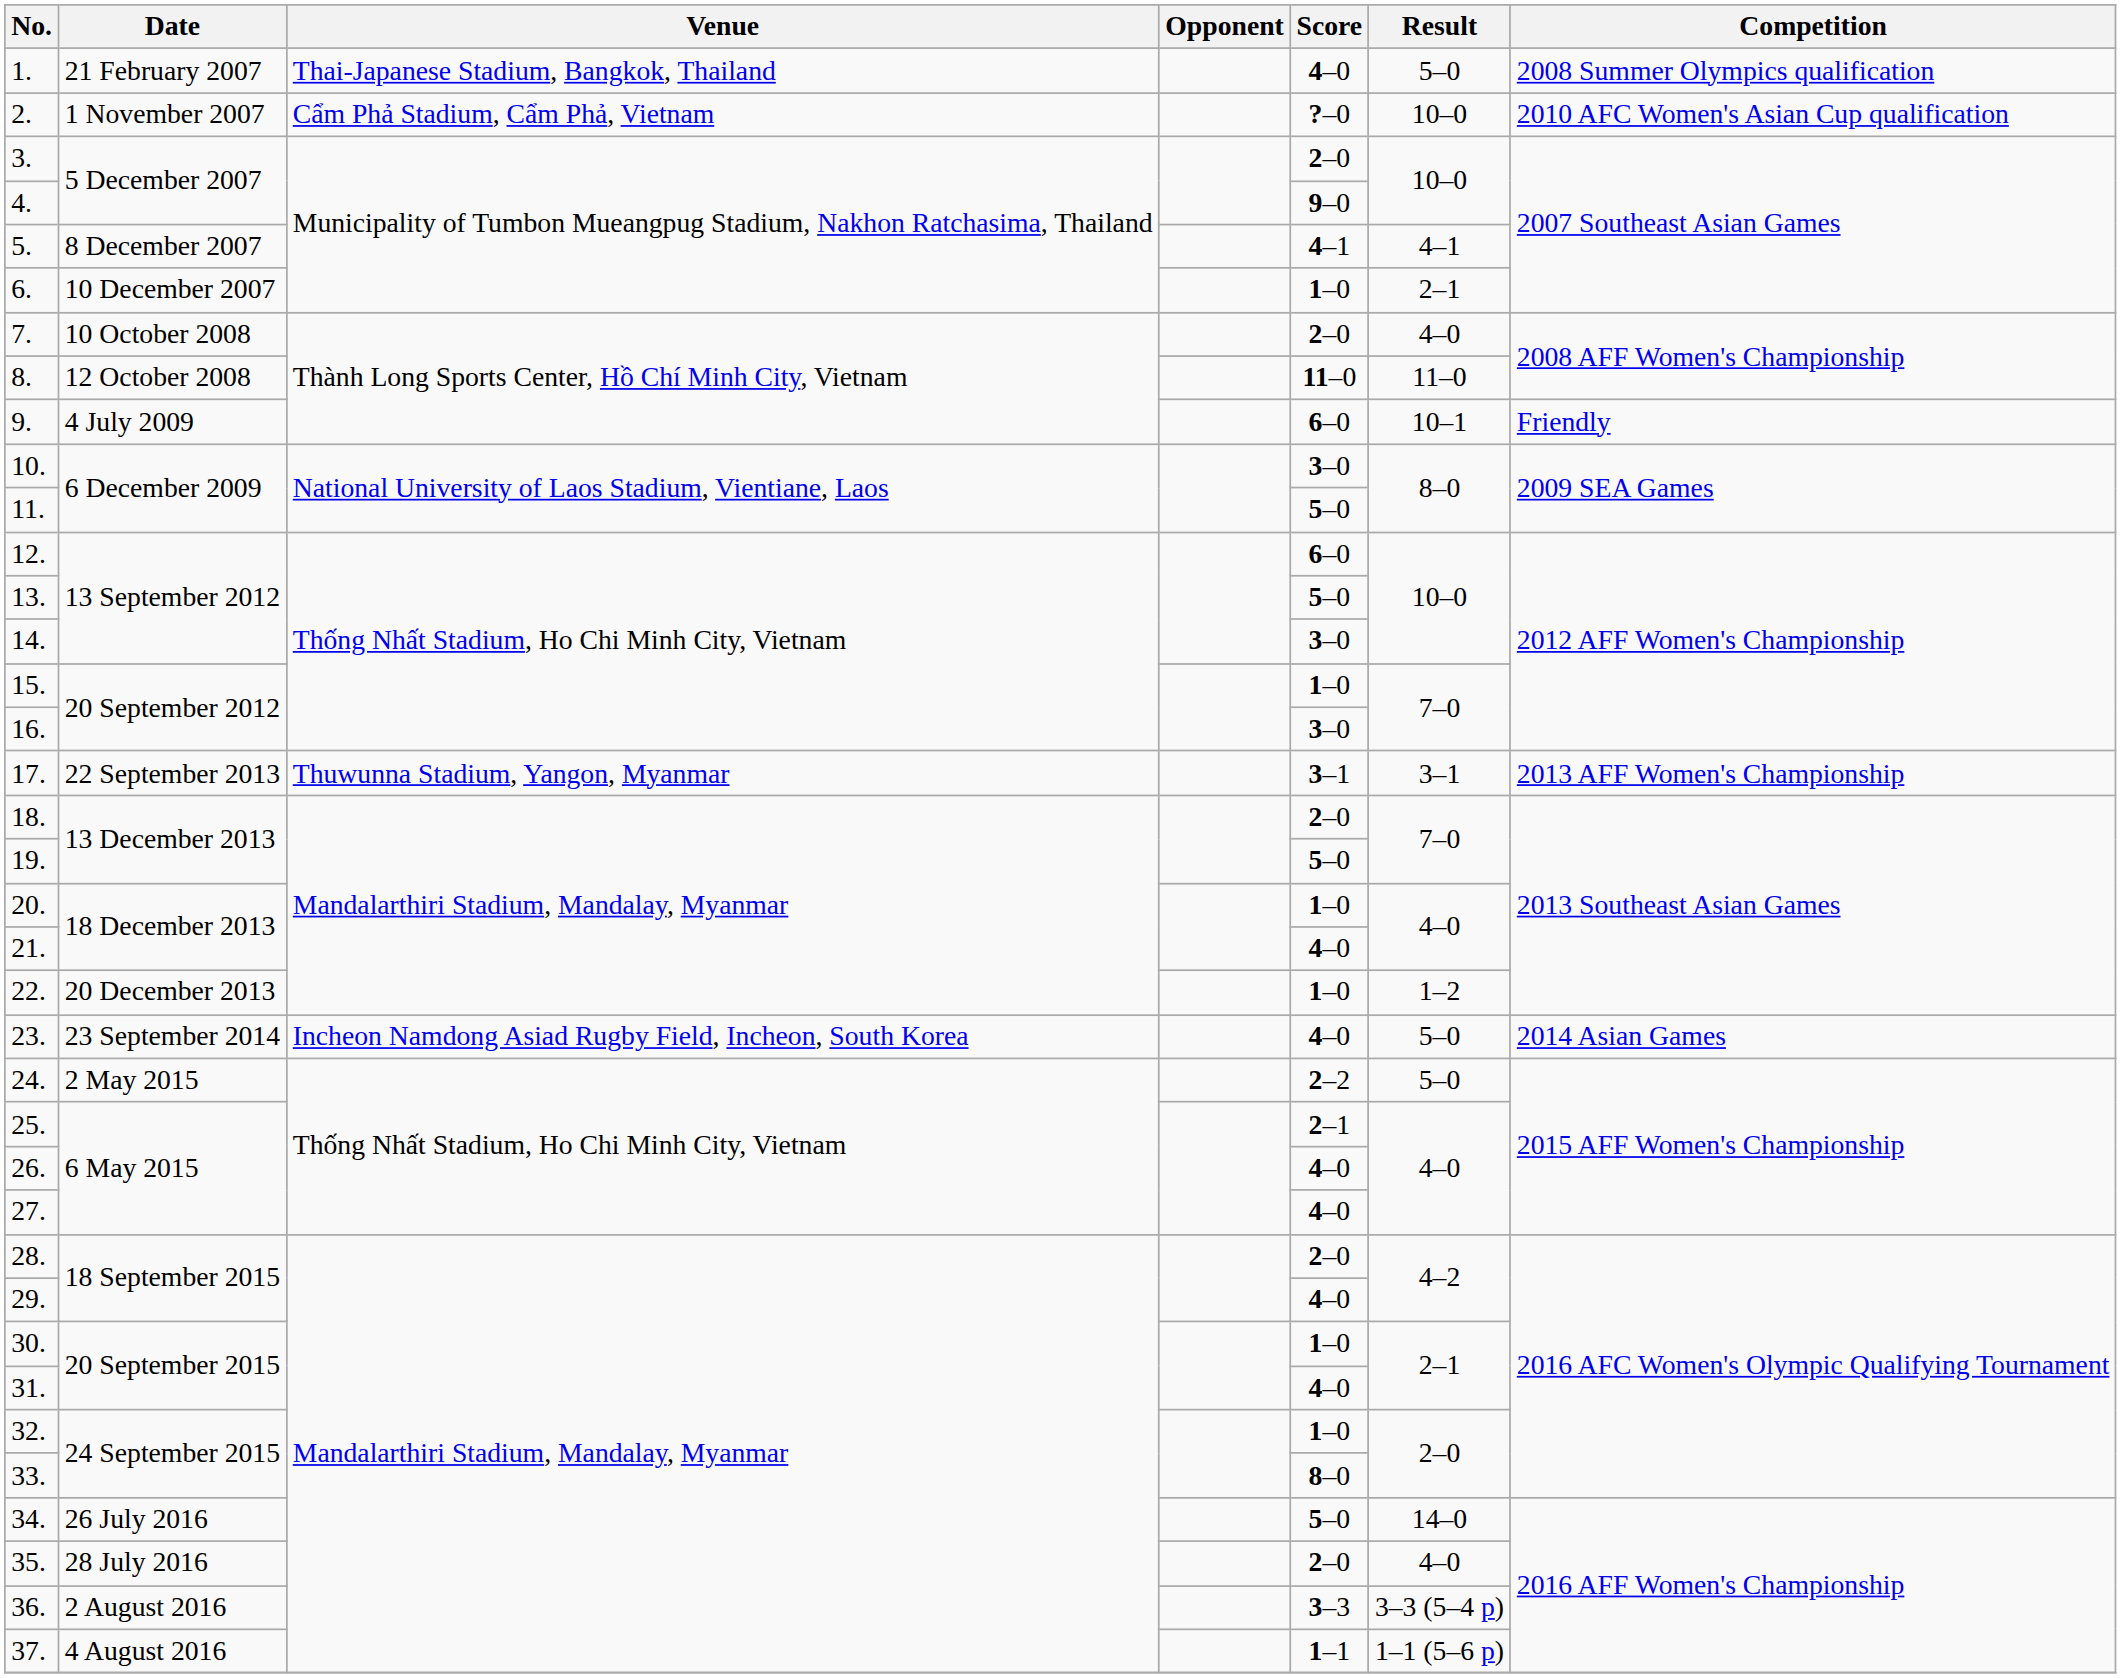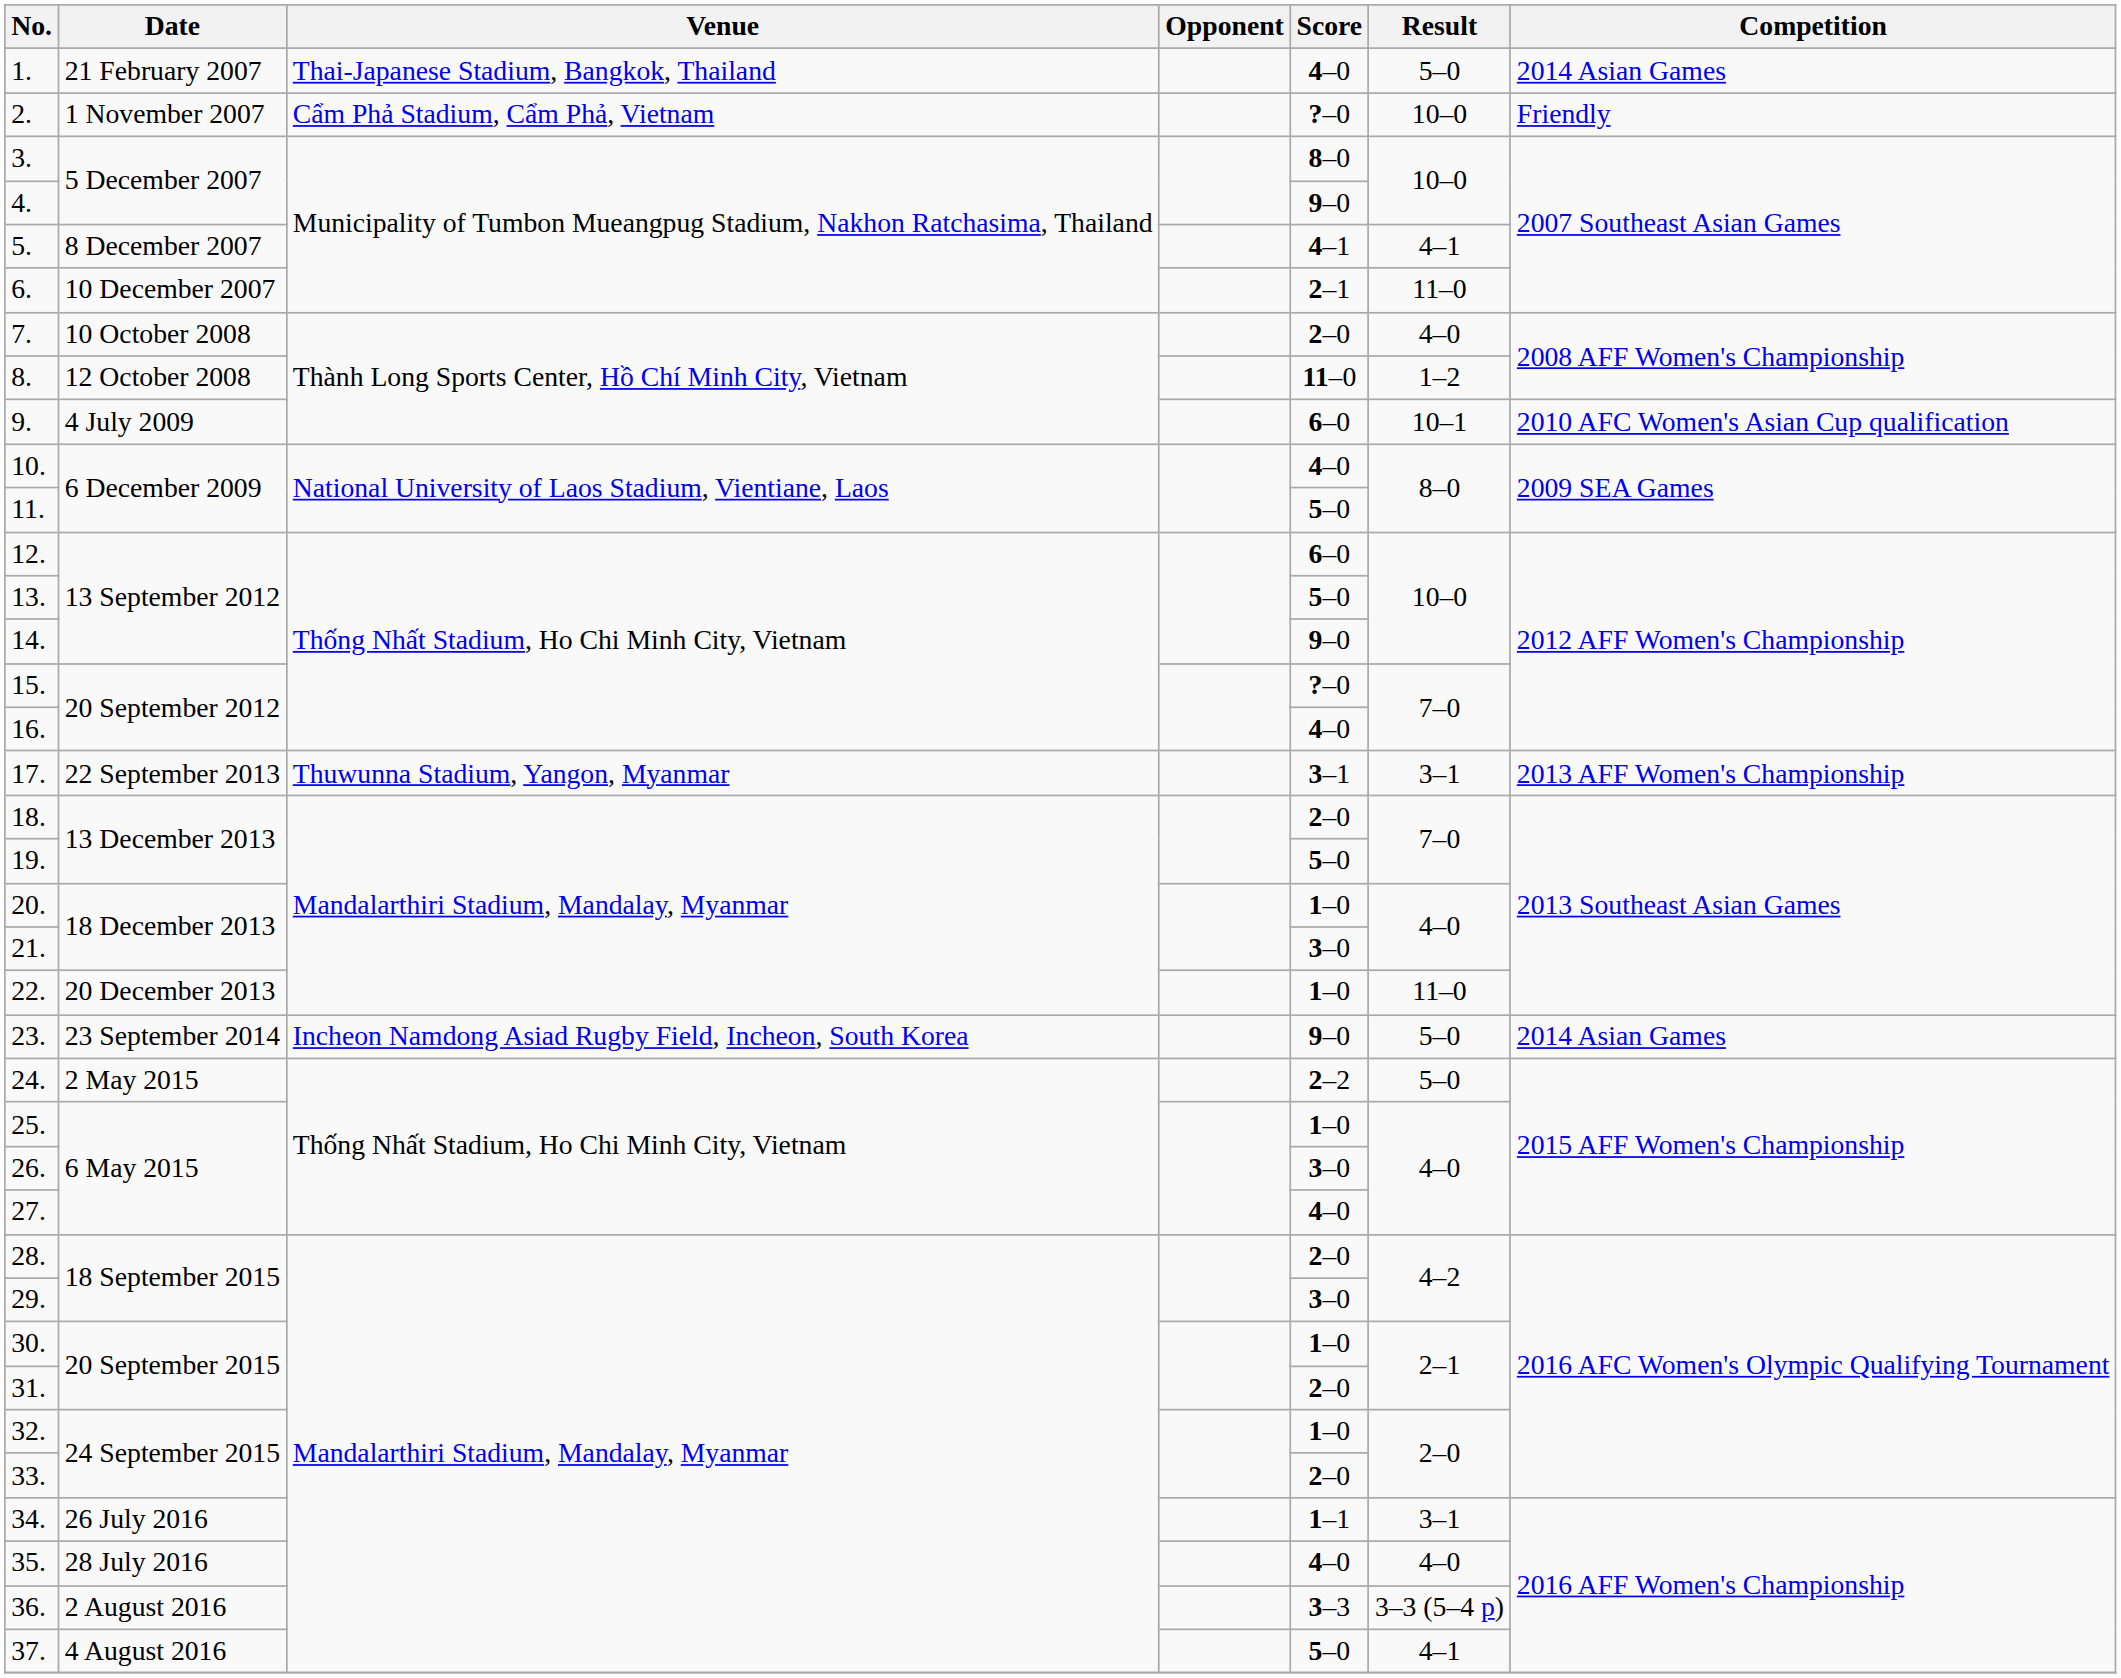1. | Competition: 2008 Summer Olympics qualification -> 2014 Asian Games
2. | Competition: 2010 AFC Women's Asian Cup qualification -> Friendly
3. | Score: 2–0 -> 8–0
6. | Score: 1–0 -> 2–1
6. | Result: 2–1 -> 11–0
8. | Result: 11–0 -> 1–2
9. | Competition: Friendly -> 2010 AFC Women's Asian Cup qualification
10. | Score: 3–0 -> 4–0
14. | Score: 3–0 -> 9–0
15. | Score: 1–0 -> ?–0
16. | Score: 3–0 -> 4–0
21. | Score: 4–0 -> 3–0
22. | Result: 1–2 -> 11–0
23. | Score: 4–0 -> 9–0
25. | Score: 2–1 -> 1–0
26. | Score: 4–0 -> 3–0
29. | Score: 4–0 -> 3–0
31. | Score: 4–0 -> 2–0
33. | Score: 8–0 -> 2–0
34. | Score: 5–0 -> 1–1
34. | Result: 14–0 -> 3–1
35. | Score: 2–0 -> 4–0
37. | Score: 1–1 -> 5–0
37. | Result: 1–1 (5–6 p) -> 4–1
